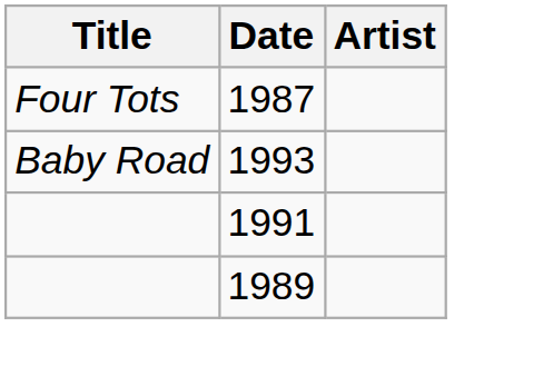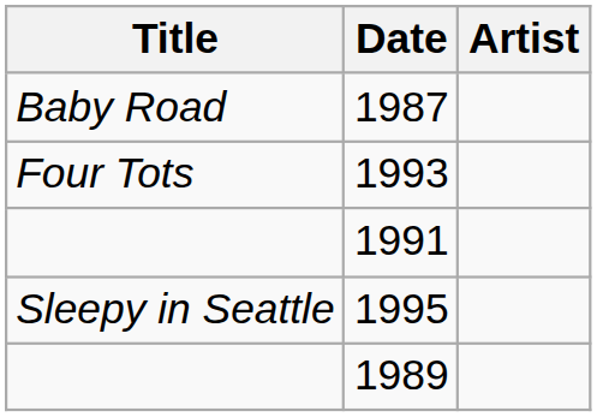1987 | Title: Four Tots -> Baby Road
1993 | Title: Baby Road -> Four Tots
+ row: Sleepy in Seattle | 1995
